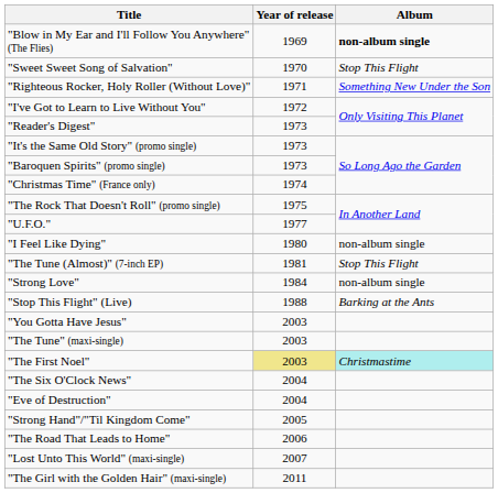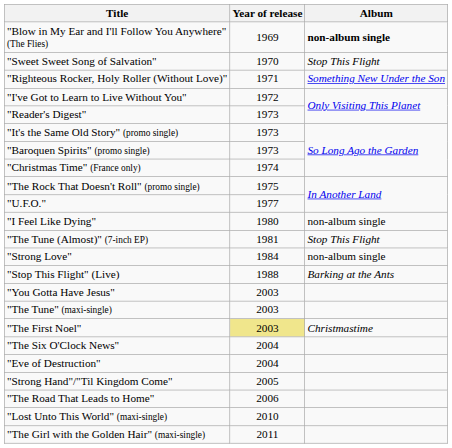"The First Noel" | Album: paleturquoise background -> no background
"Lost Unto This World" (maxi-single) | Year of release: 2007 -> 2010
